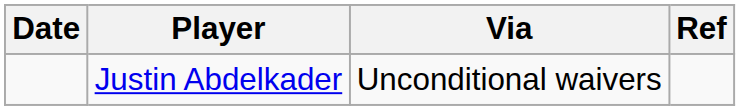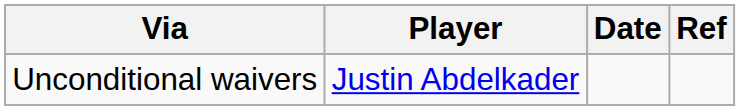columns swapped: Date <-> Via
